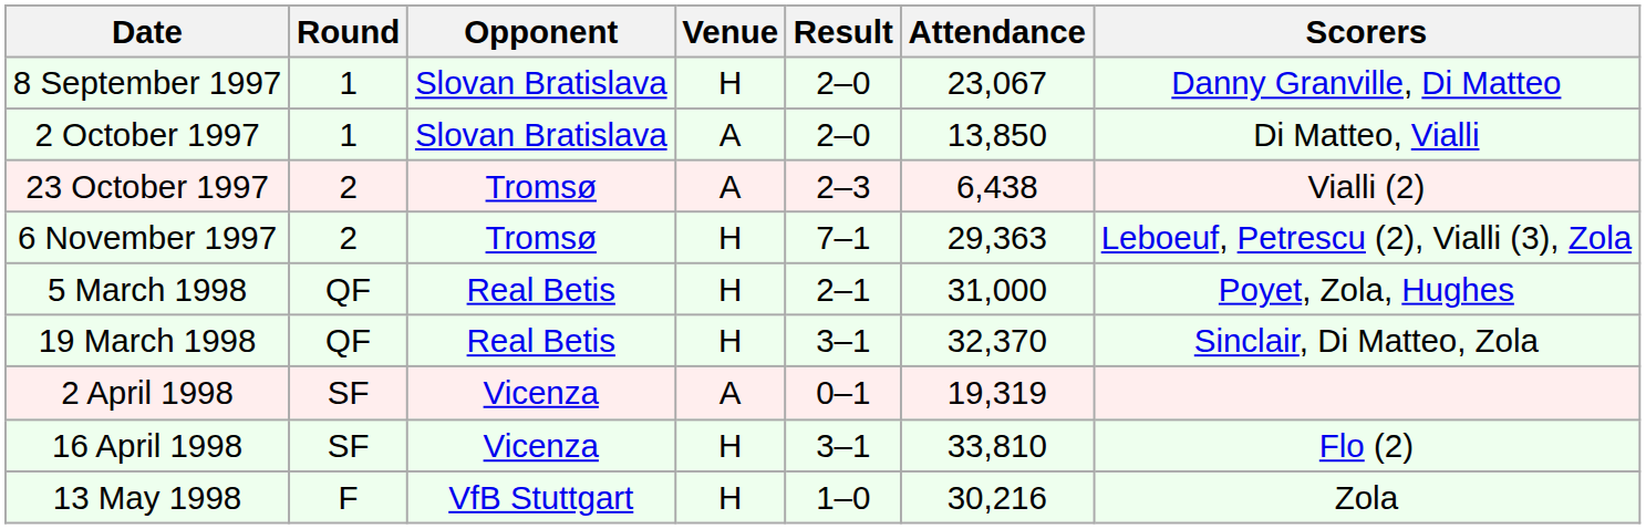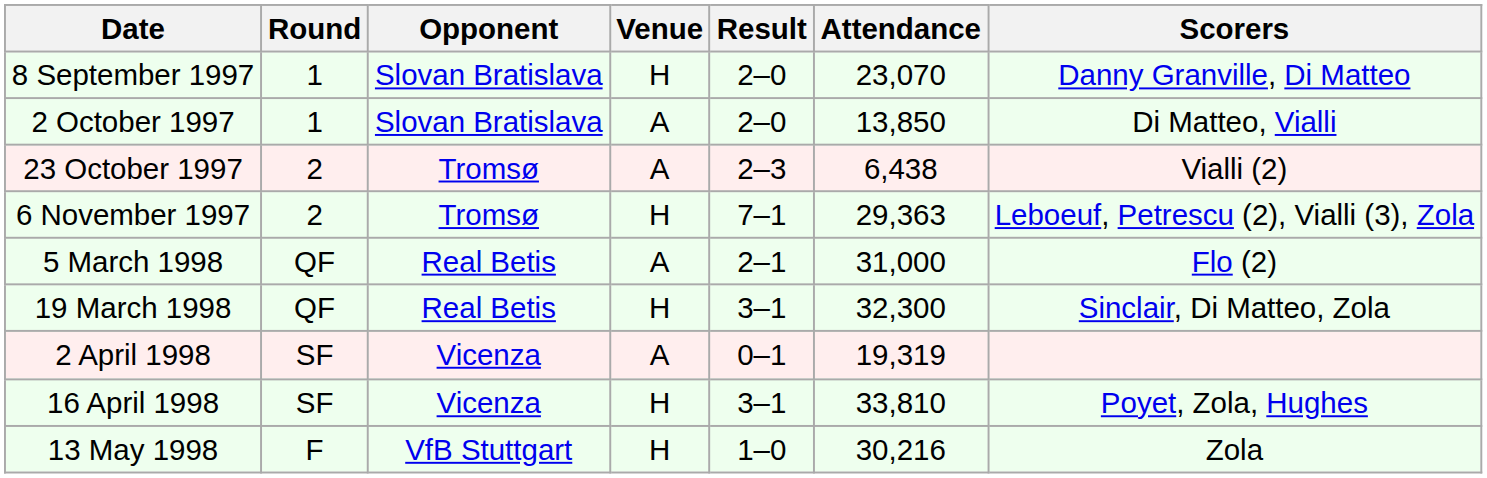8 September 1997 | Attendance: 23,067 -> 23,070
5 March 1998 | Venue: H -> A
5 March 1998 | Scorers: Poyet, Zola, Hughes -> Flo (2)
19 March 1998 | Attendance: 32,370 -> 32,300
16 April 1998 | Scorers: Flo (2) -> Poyet, Zola, Hughes
